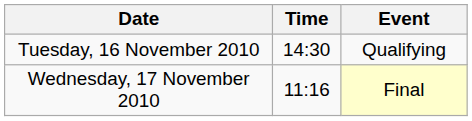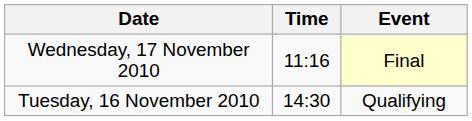rows swapped: Tuesday, 16 November 2010 <-> Wednesday, 17 November 2010
